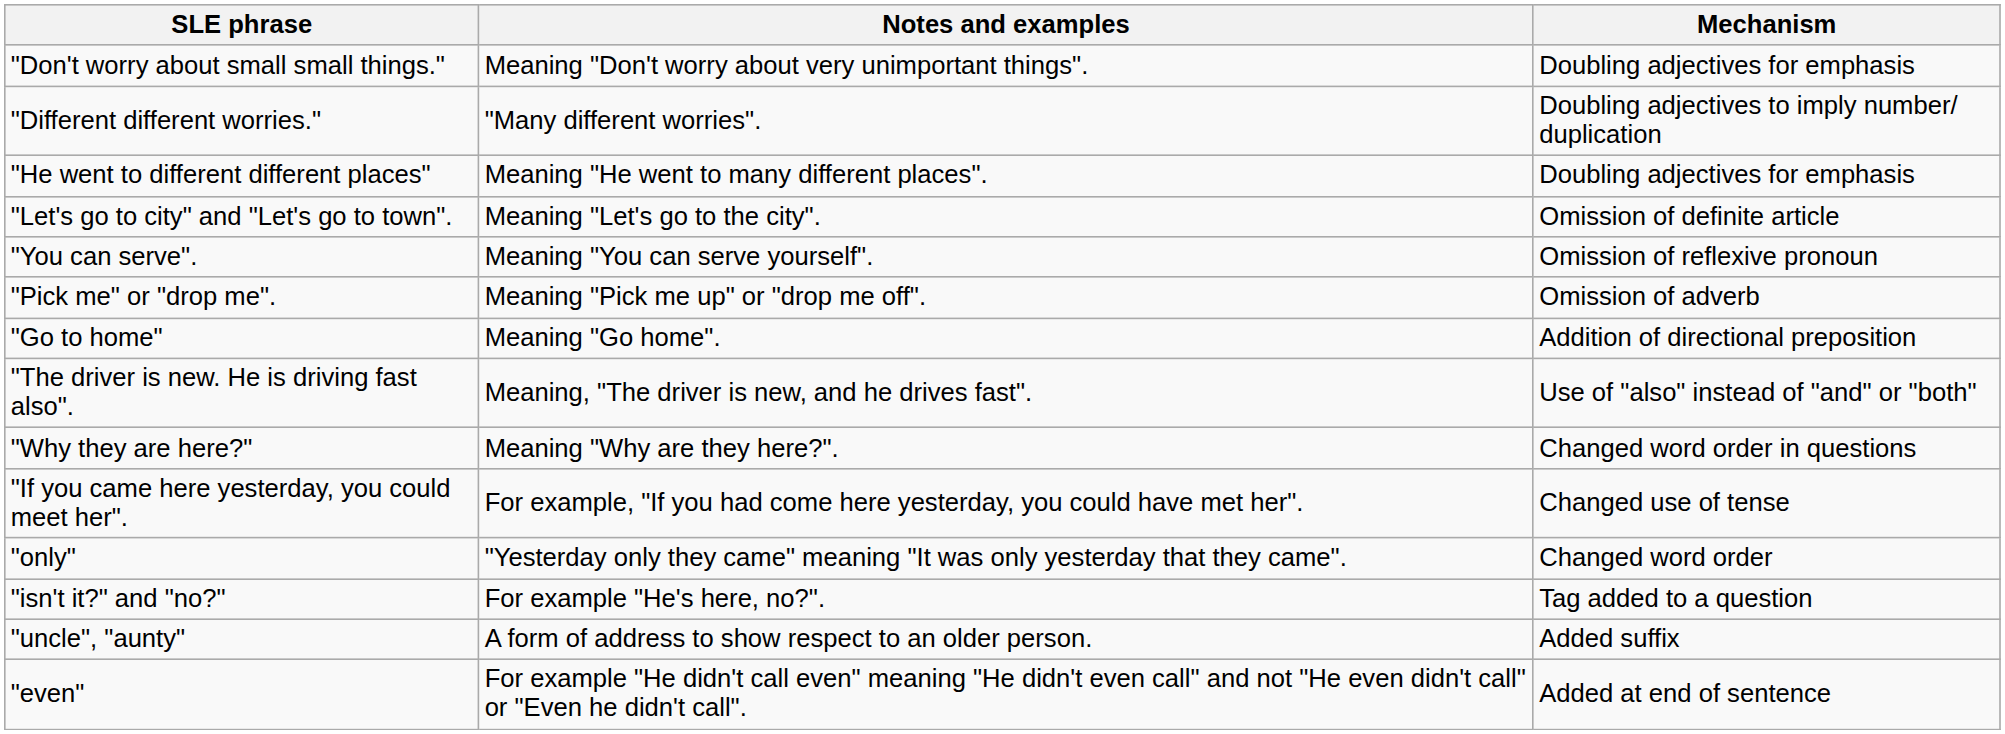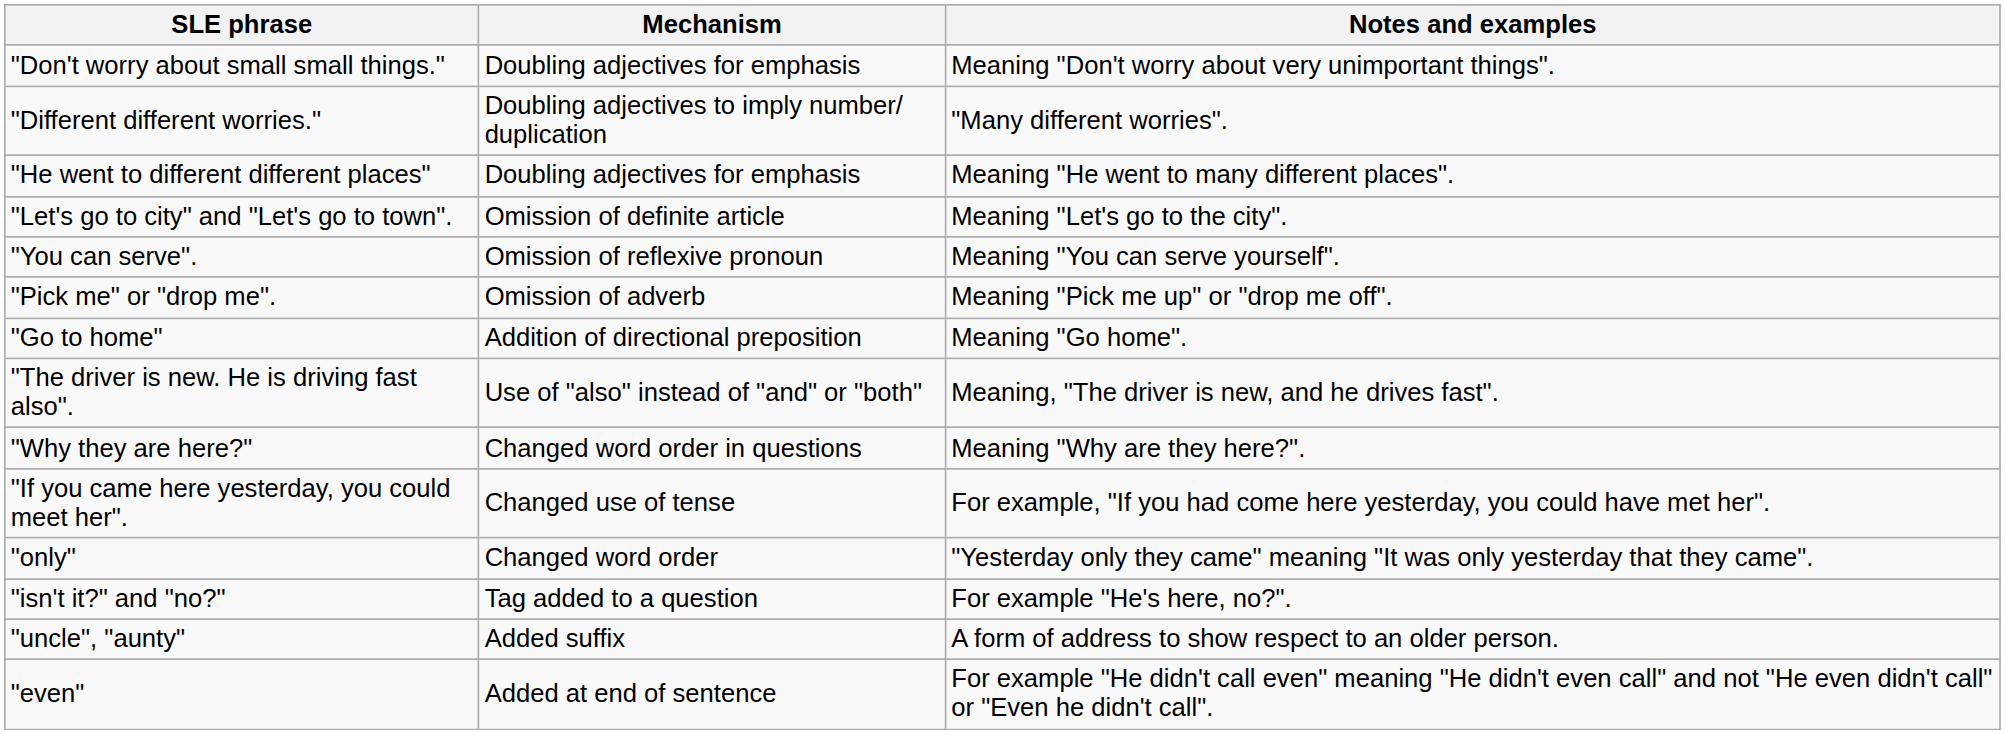columns swapped: Mechanism <-> Notes and examples
